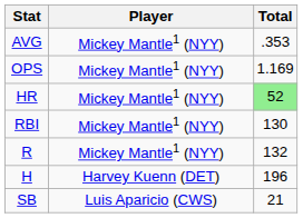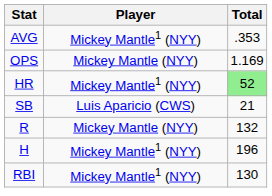OPS | Player: Mickey Mantle1 (NYY) -> Mickey Mantle (NYY)
rows swapped: RBI <-> SB
R | Player: Mickey Mantle1 (NYY) -> Mickey Mantle (NYY)
H | Player: Harvey Kuenn (DET) -> Mickey Mantle1 (NYY)
